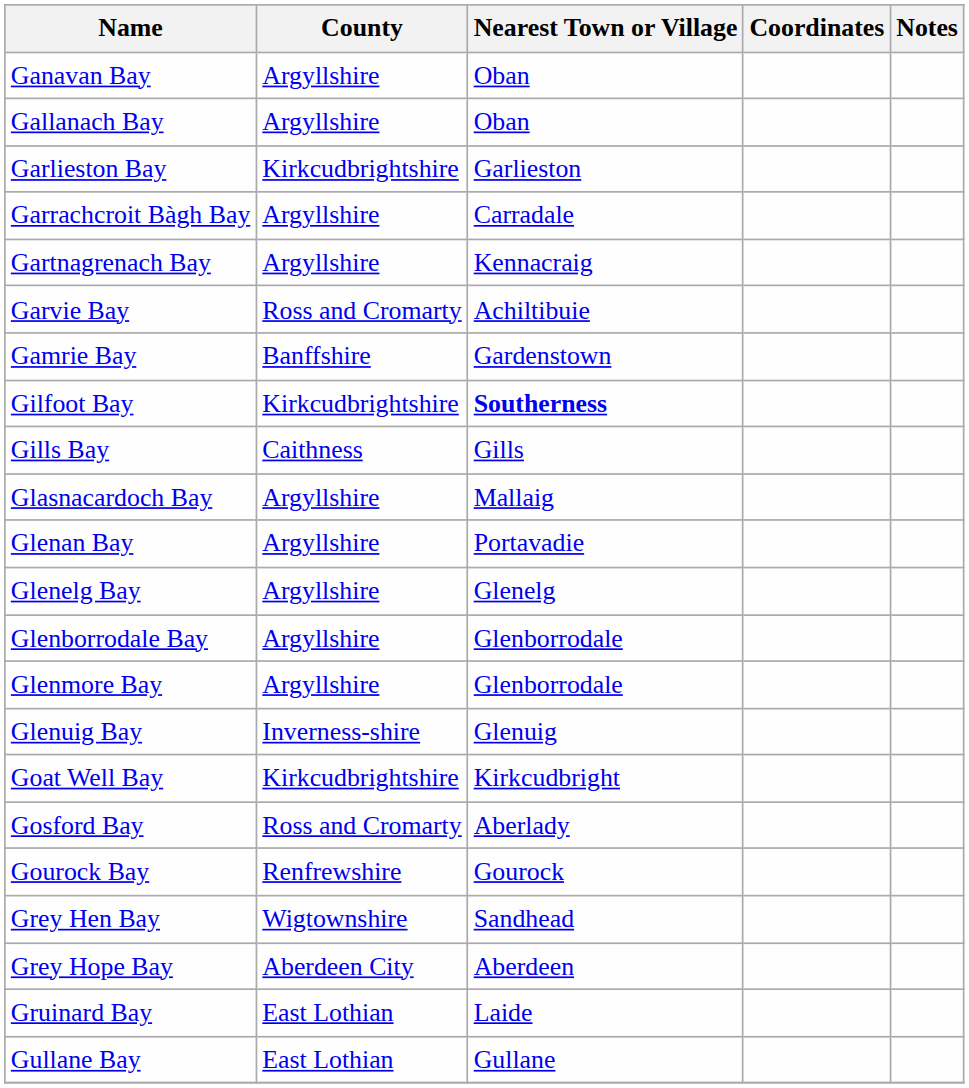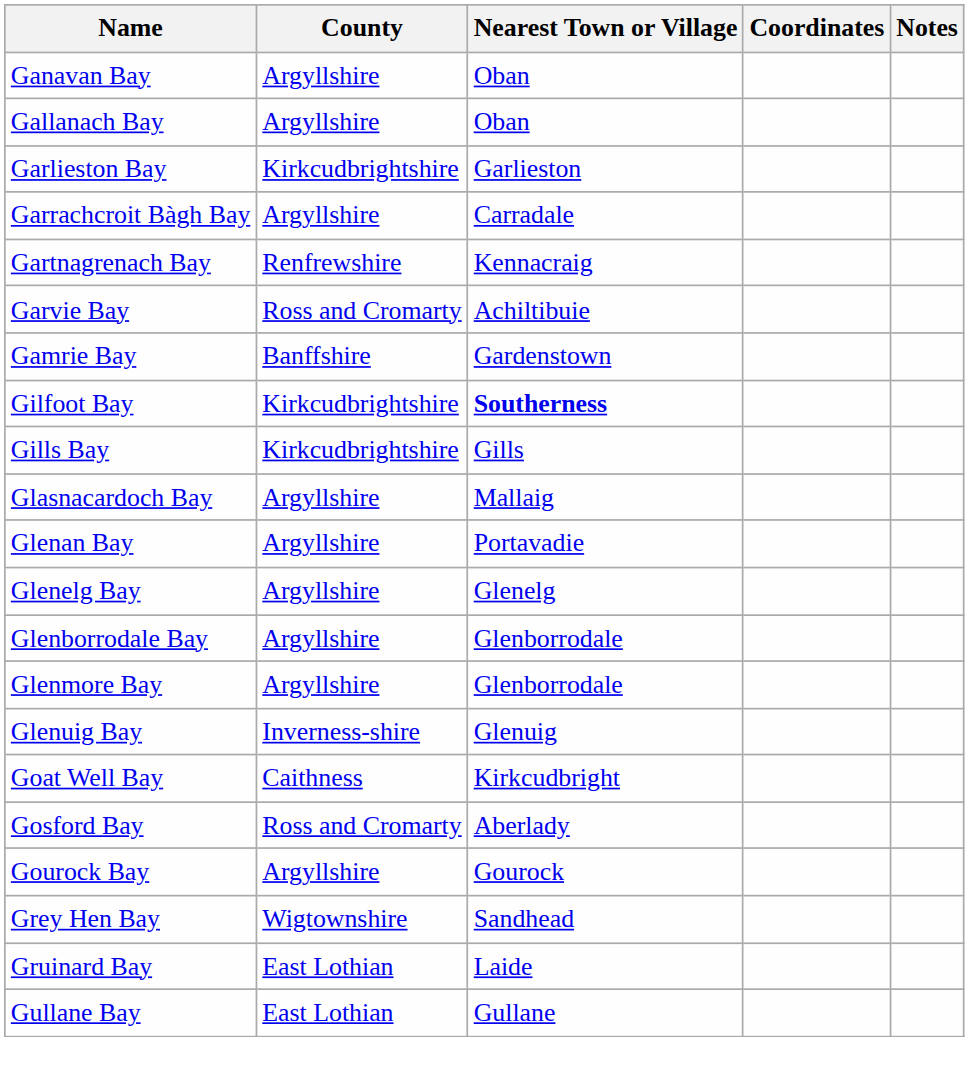Gartnagrenach Bay | County: Argyllshire -> Renfrewshire
Gills Bay | County: Caithness -> Kirkcudbrightshire
Goat Well Bay | County: Kirkcudbrightshire -> Caithness
Gourock Bay | County: Renfrewshire -> Argyllshire
- row: Grey Hope Bay | Aberdeen City | Aberdeen
